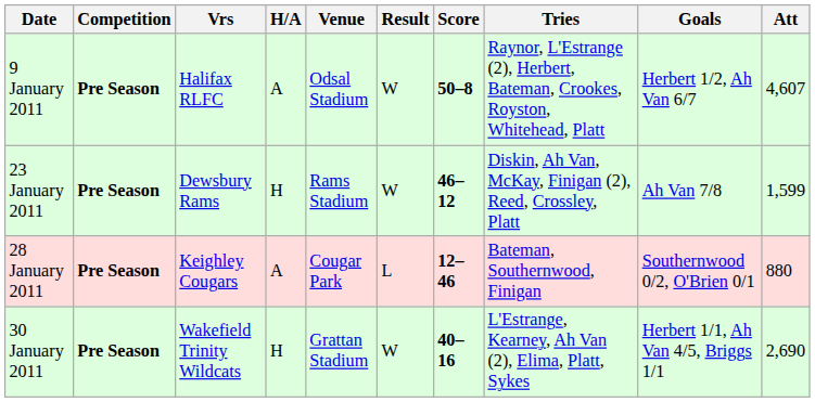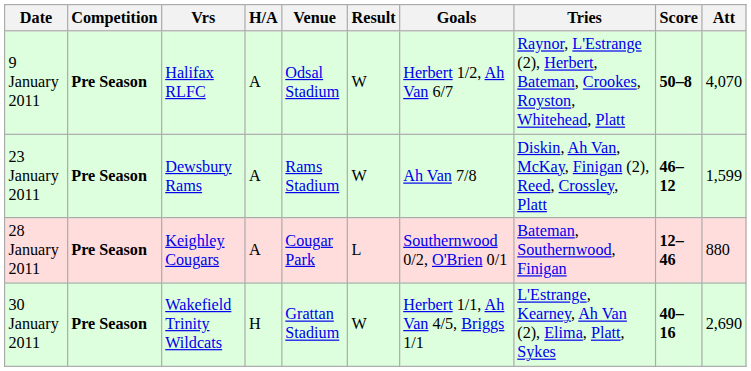columns swapped: Score <-> Goals
9 January 2011 | Att: 4,607 -> 4,070
23 January 2011 | H/A: H -> A
